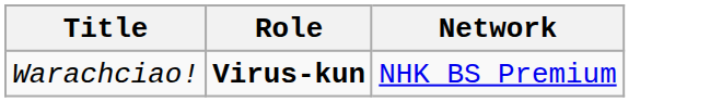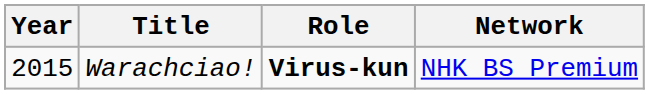+ column: Year | 2015
